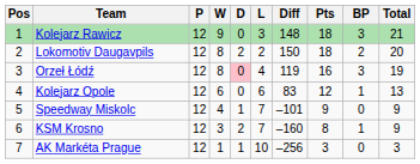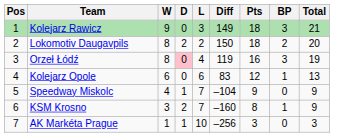- column: P | 12 | 12 | 12 | 12 | 12 | 12 | 12
Kolejarz Rawicz | Diff: 148 -> 149
Speedway Miskolc | Diff: –101 -> –104
